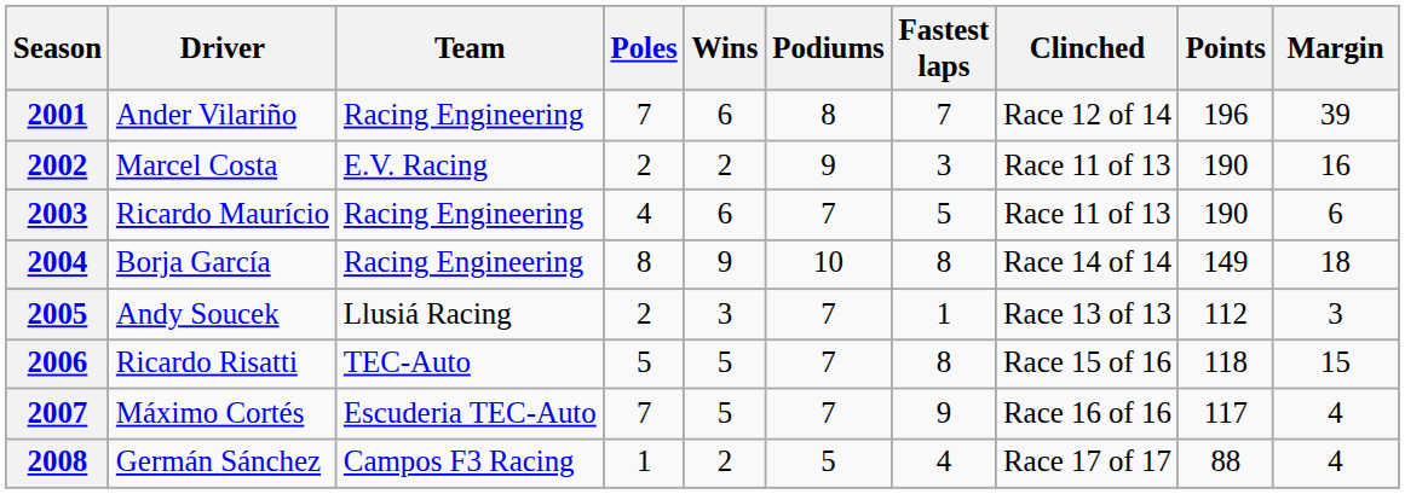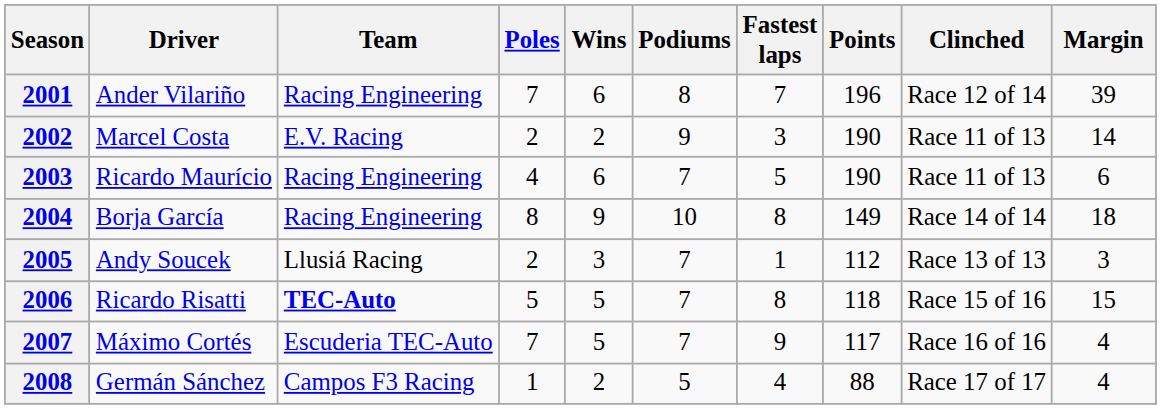columns swapped: Points <-> Clinched
2002 | Margin: 16 -> 14
2006 | Team: normal -> bold
